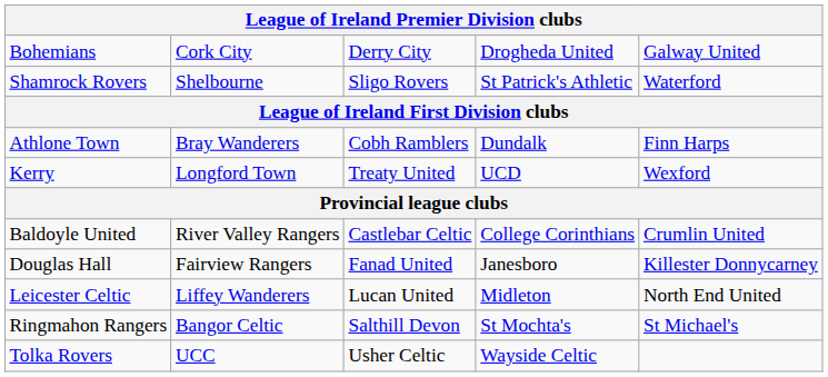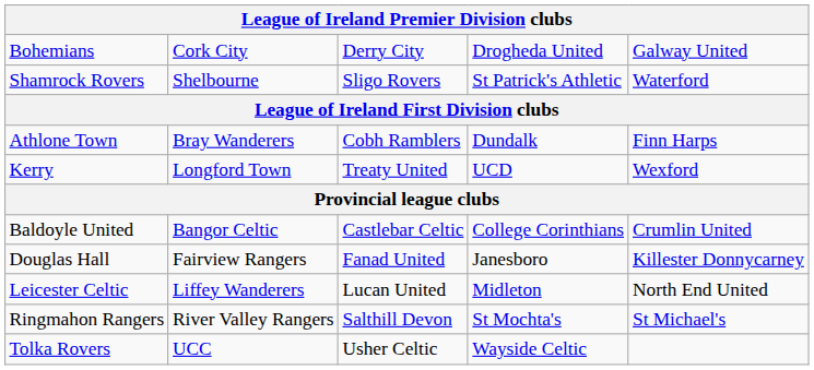Baldoyle United | column 2: River Valley Rangers -> Bangor Celtic
Ringmahon Rangers | column 2: Bangor Celtic -> River Valley Rangers
